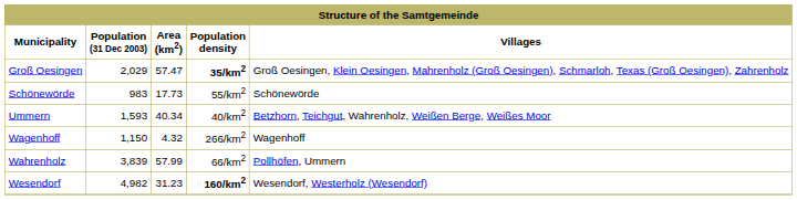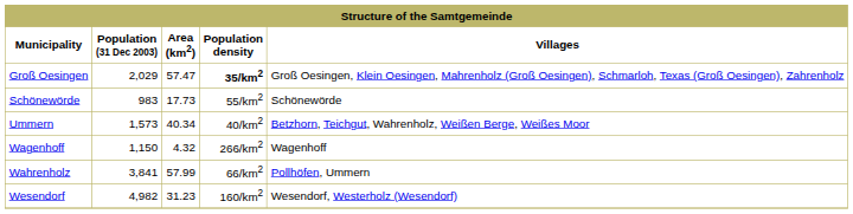Ummern | Population (31 Dec 2003): 1,593 -> 1,573
Wahrenholz | Population (31 Dec 2003): 3,839 -> 3,841
Wesendorf | Population density: bold -> normal
